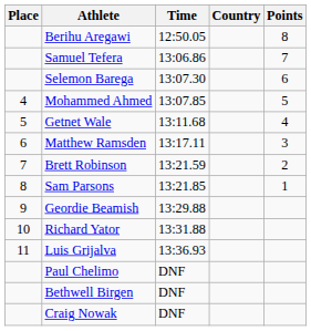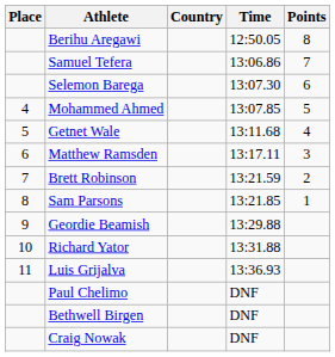columns swapped: Country <-> Time
